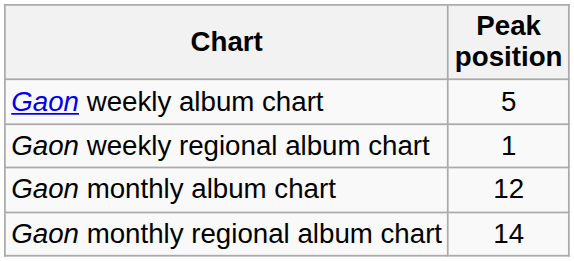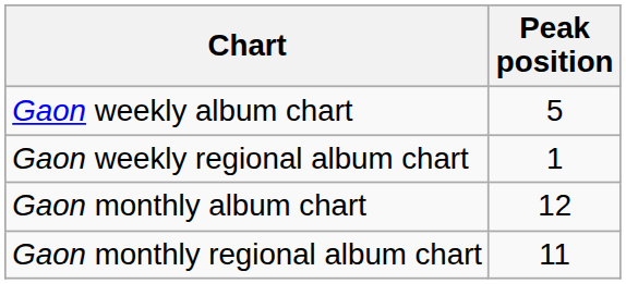Gaon monthly regional album chart | Peak position: 14 -> 11
